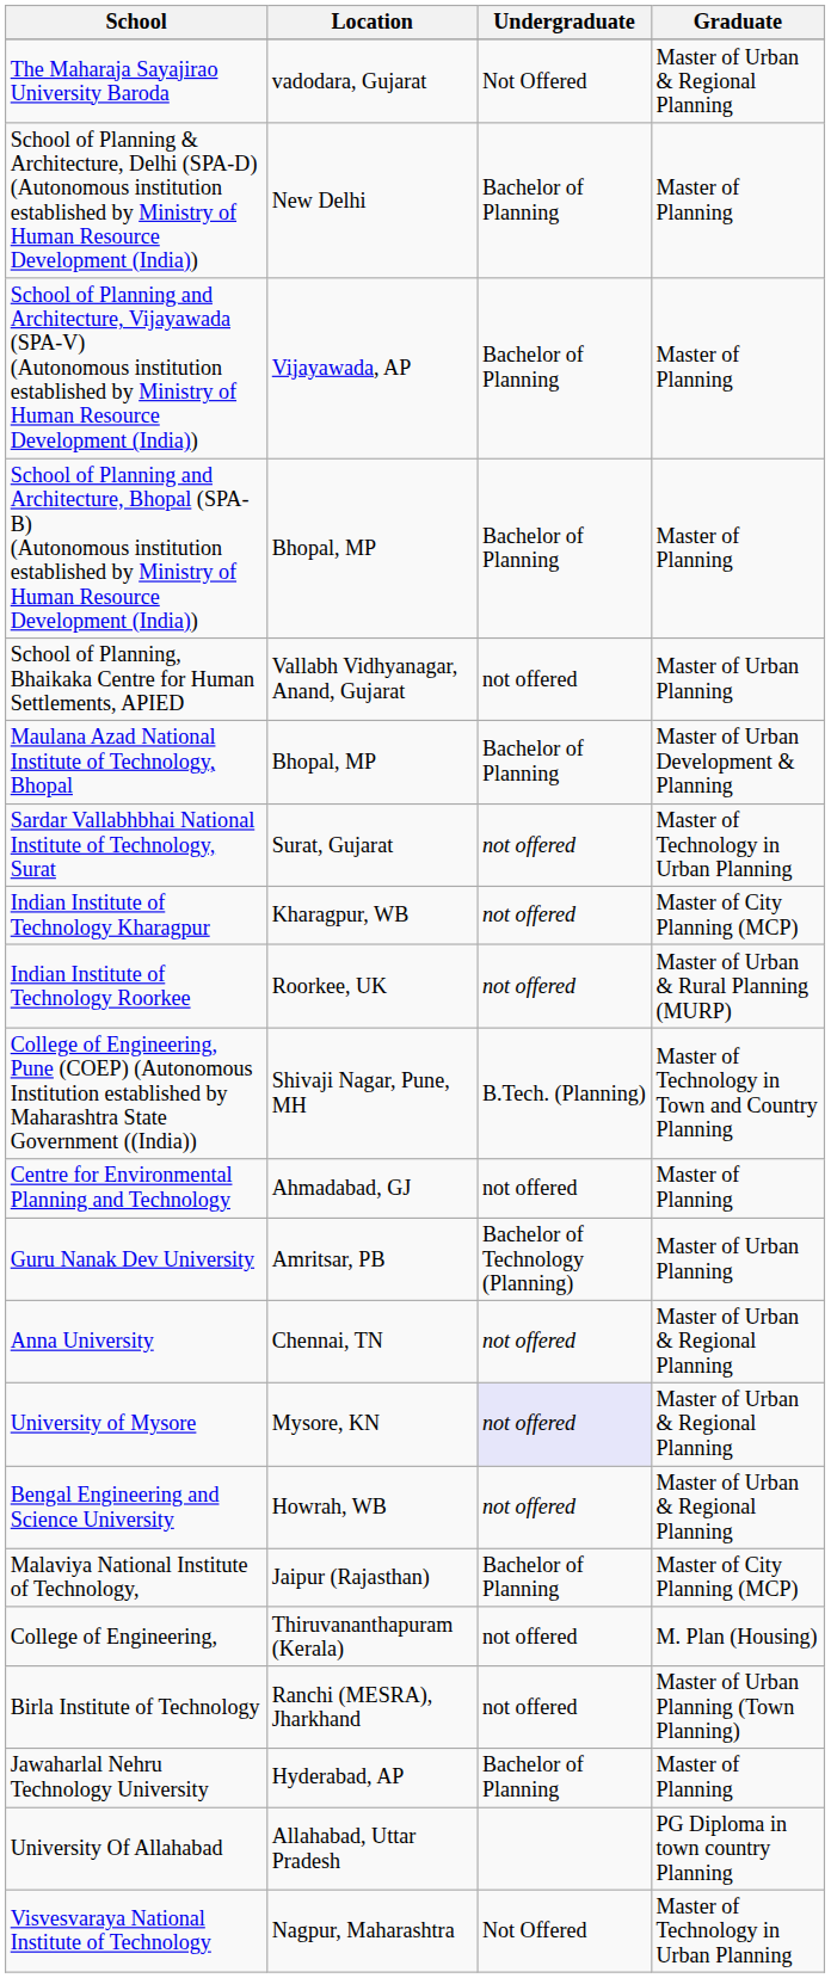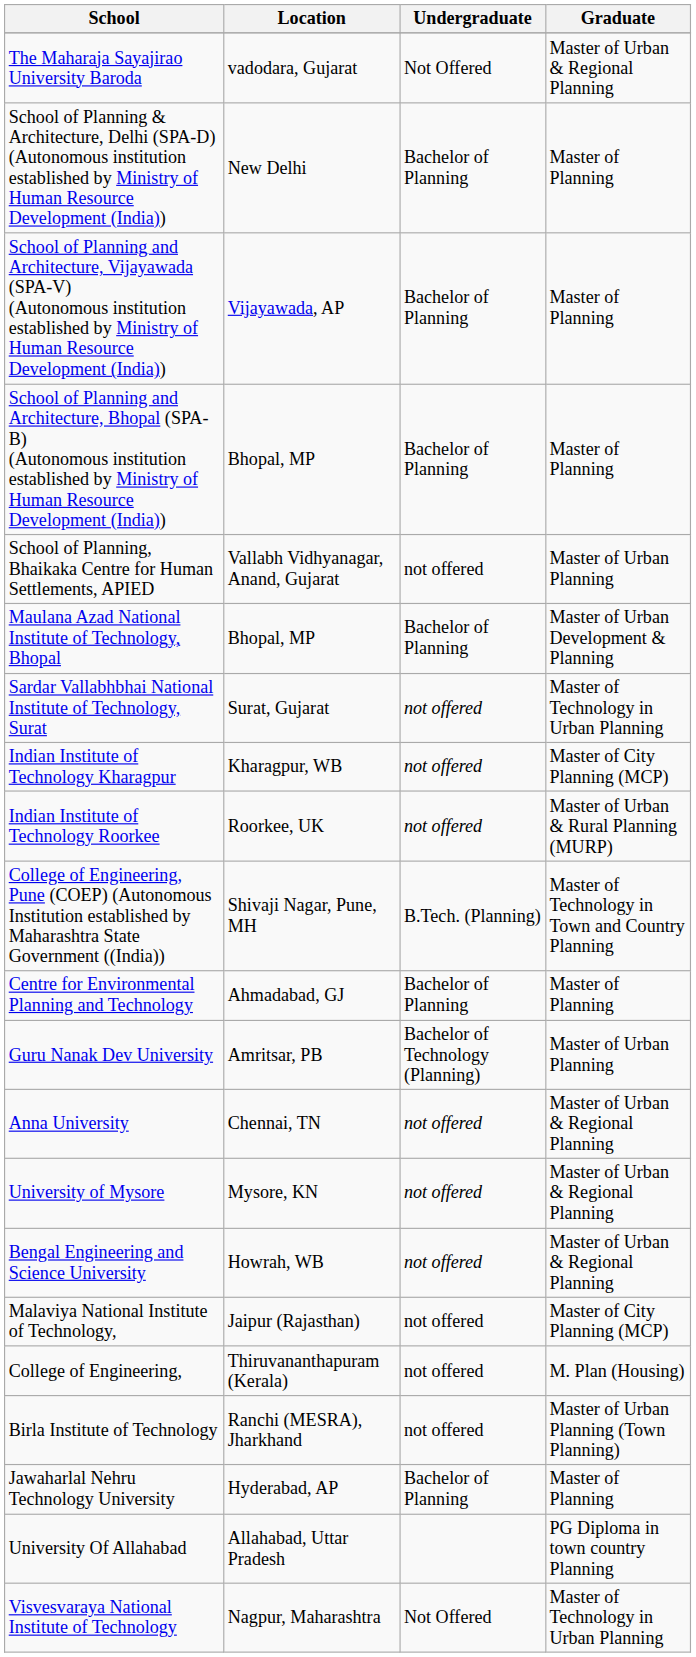Centre for Environmental Planning and Technology | Undergraduate: not offered -> Bachelor of Planning
University of Mysore | Undergraduate: lavender background -> no background
Malaviya National Institute of Technology, | Undergraduate: Bachelor of Planning -> not offered
